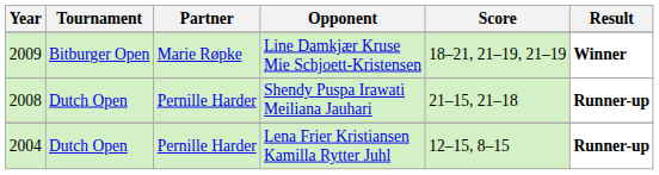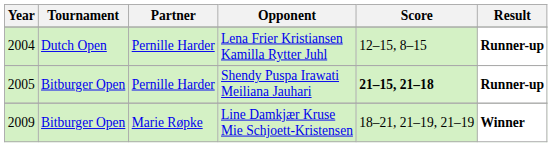rows swapped: Line Damkjær Kruse Mie Schjoett-Kristensen <-> Lena Frier Kristiansen Kamilla Rytter Juhl
Shendy Puspa Irawati Meiliana Jauhari | Year: 2008 -> 2005
Shendy Puspa Irawati Meiliana Jauhari | Tournament: Dutch Open -> Bitburger Open
Shendy Puspa Irawati Meiliana Jauhari | Score: normal -> bold
